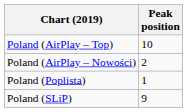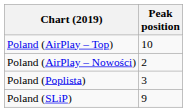Poland (Poplista) | Peak position: 1 -> 3
